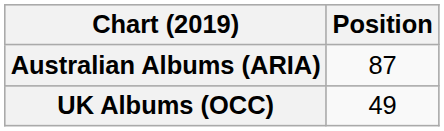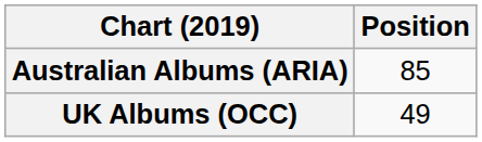Australian Albums (ARIA) | Position: 87 -> 85
